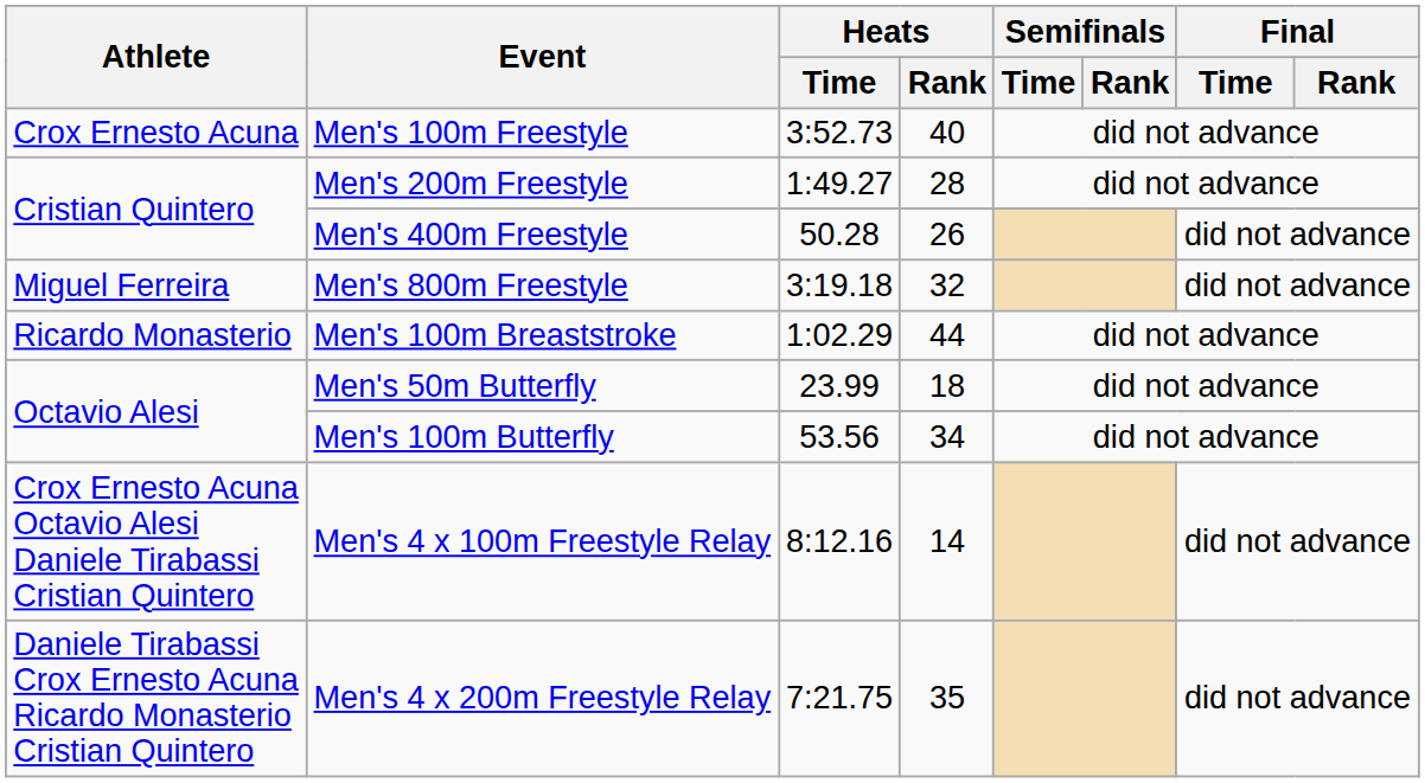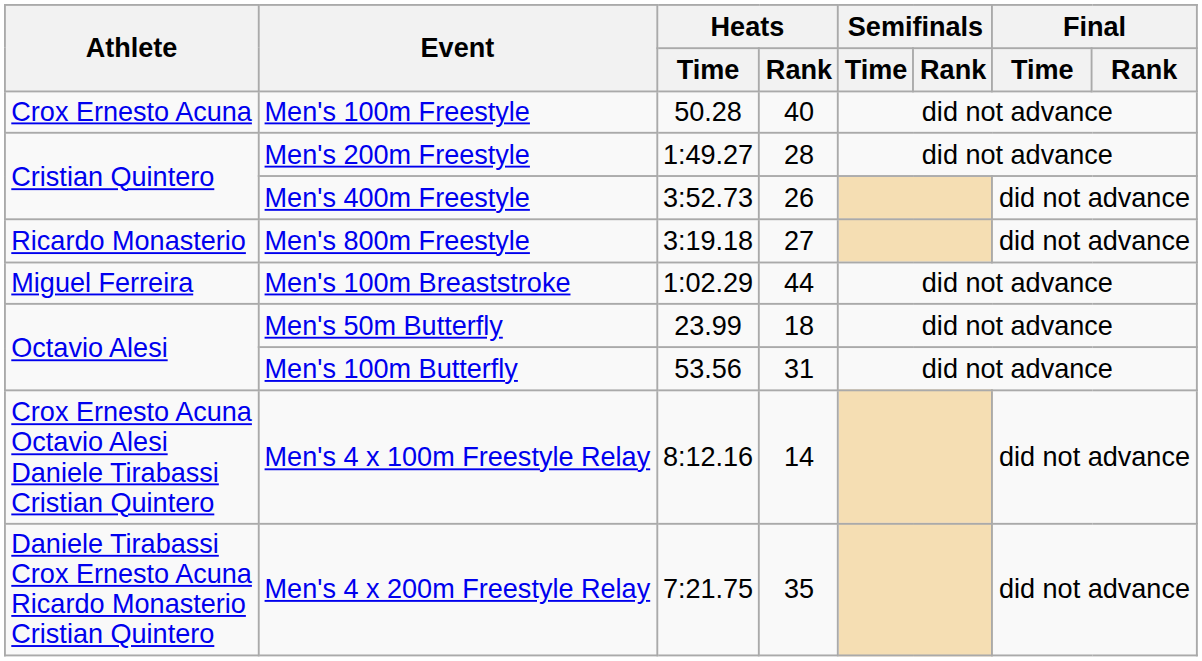Men's 100m Freestyle | Heats / Time: 3:52.73 -> 50.28
Men's 400m Freestyle | Heats / Time: 50.28 -> 3:52.73
Men's 800m Freestyle | Athlete: Miguel Ferreira -> Ricardo Monasterio
Men's 800m Freestyle | Heats / Rank: 32 -> 27
Men's 100m Breaststroke | Athlete: Ricardo Monasterio -> Miguel Ferreira
Men's 100m Butterfly | Heats / Rank: 34 -> 31
